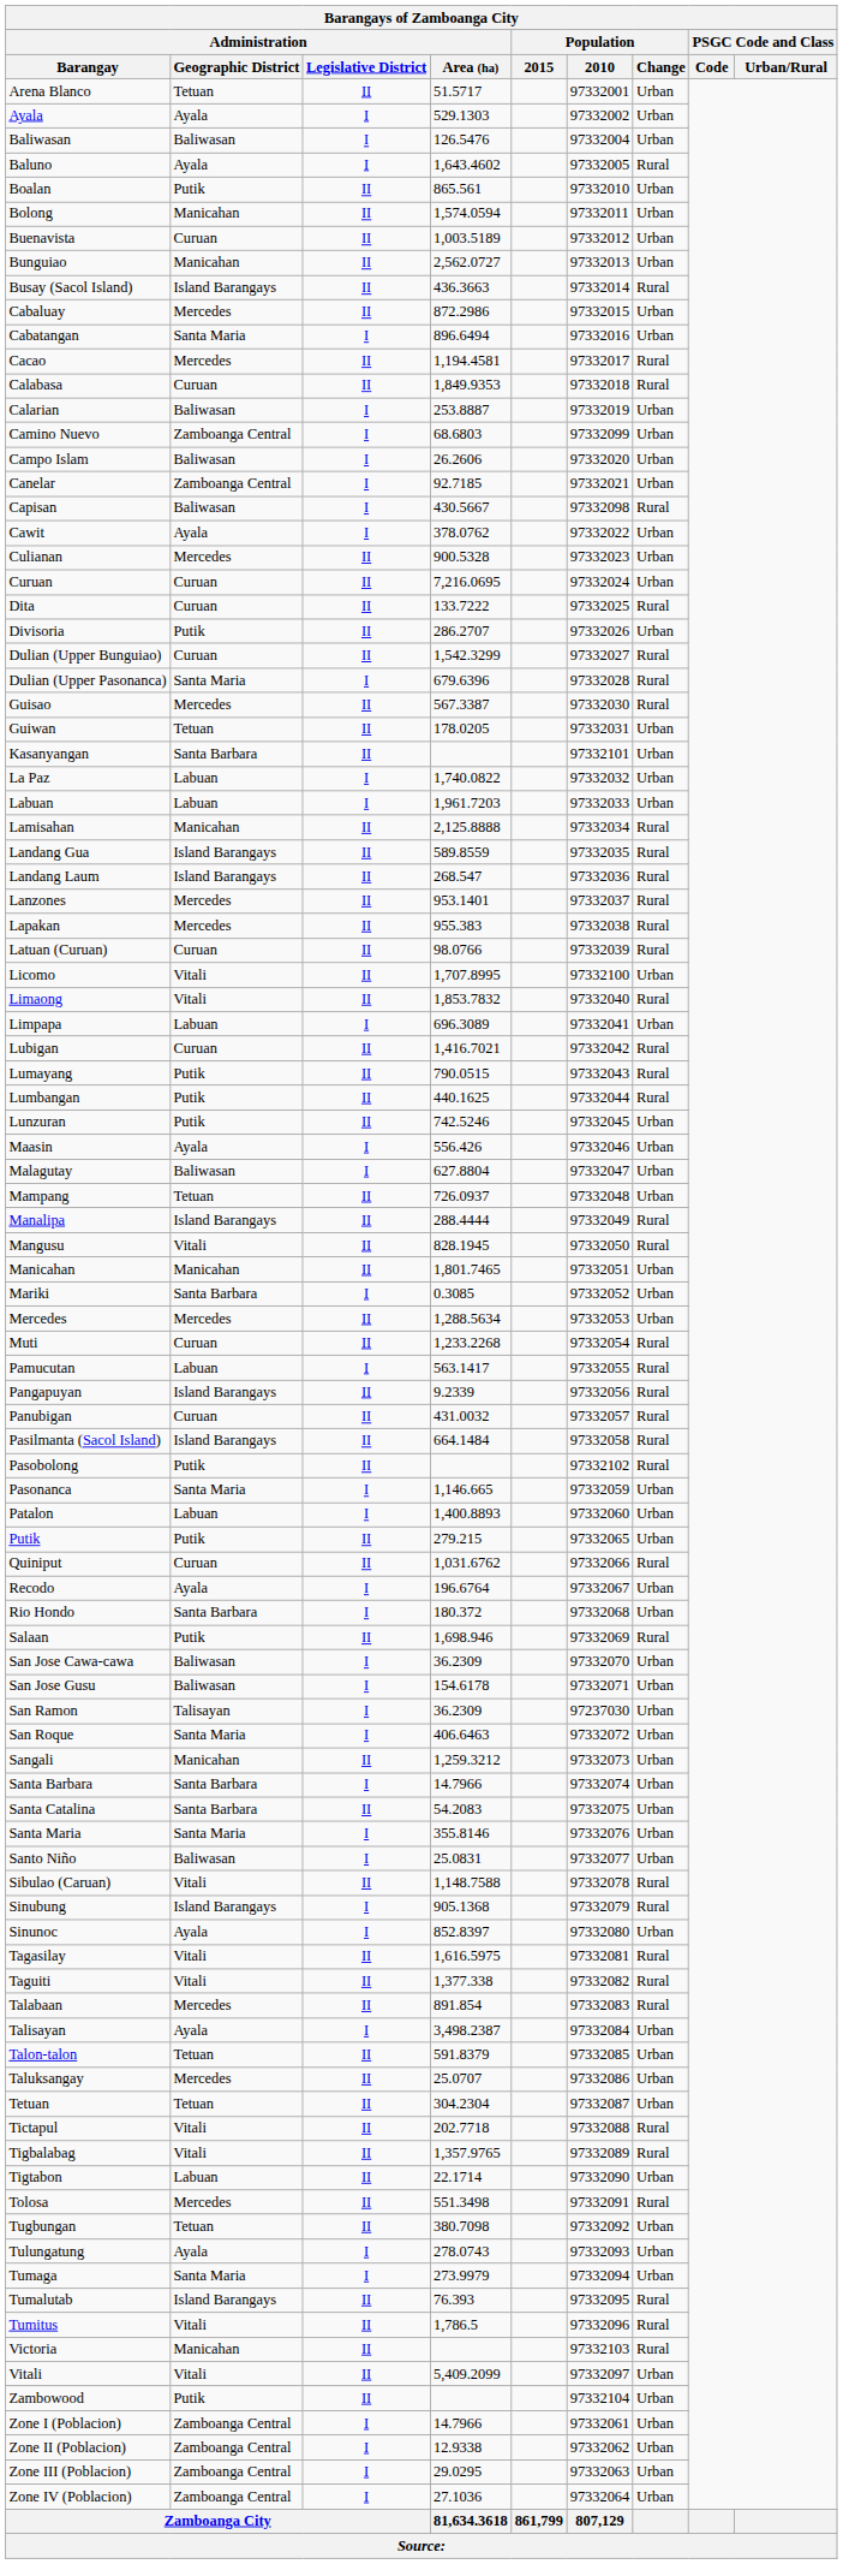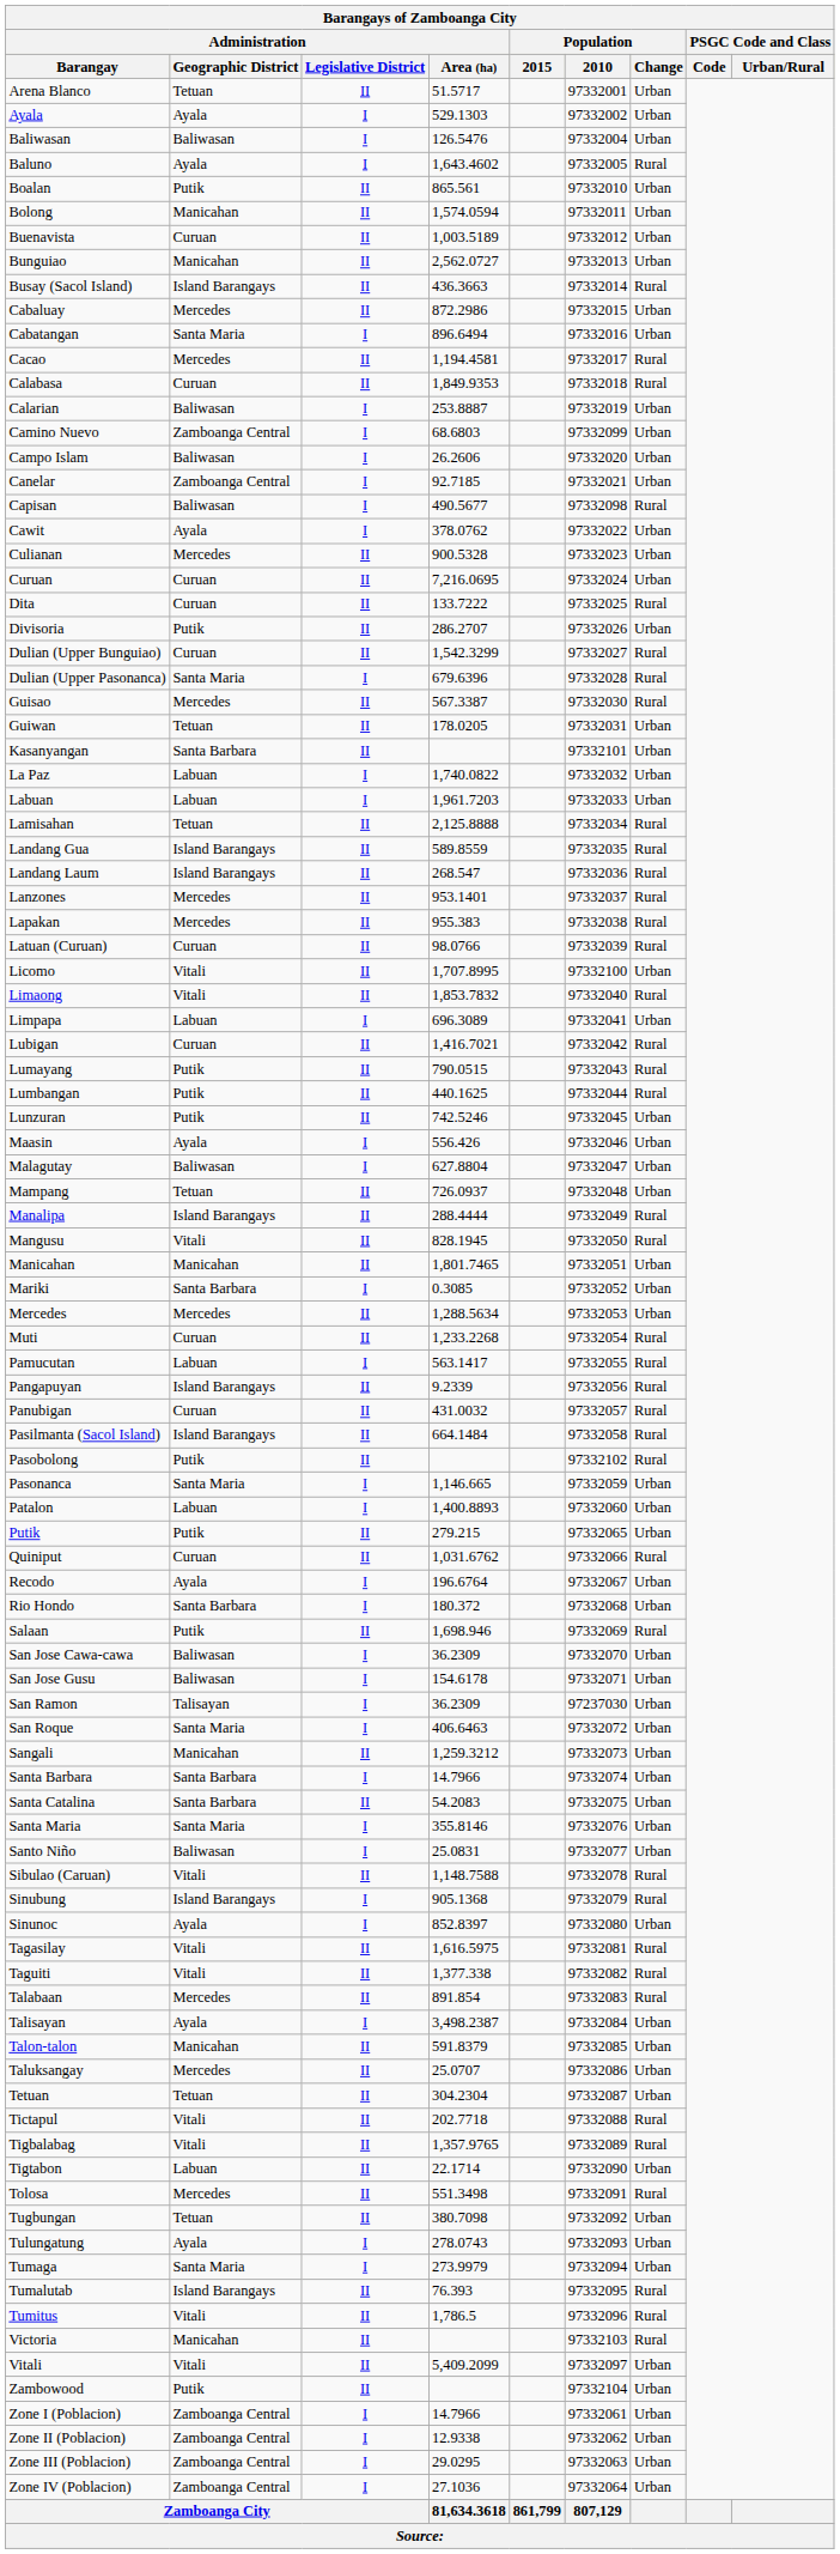Capisan | Barangays of Zamboanga City / Administration / Area (ha): 430.5667 -> 490.5677
Lamisahan | column 2: Manicahan -> Tetuan
Talon-talon | column 2: Tetuan -> Manicahan
